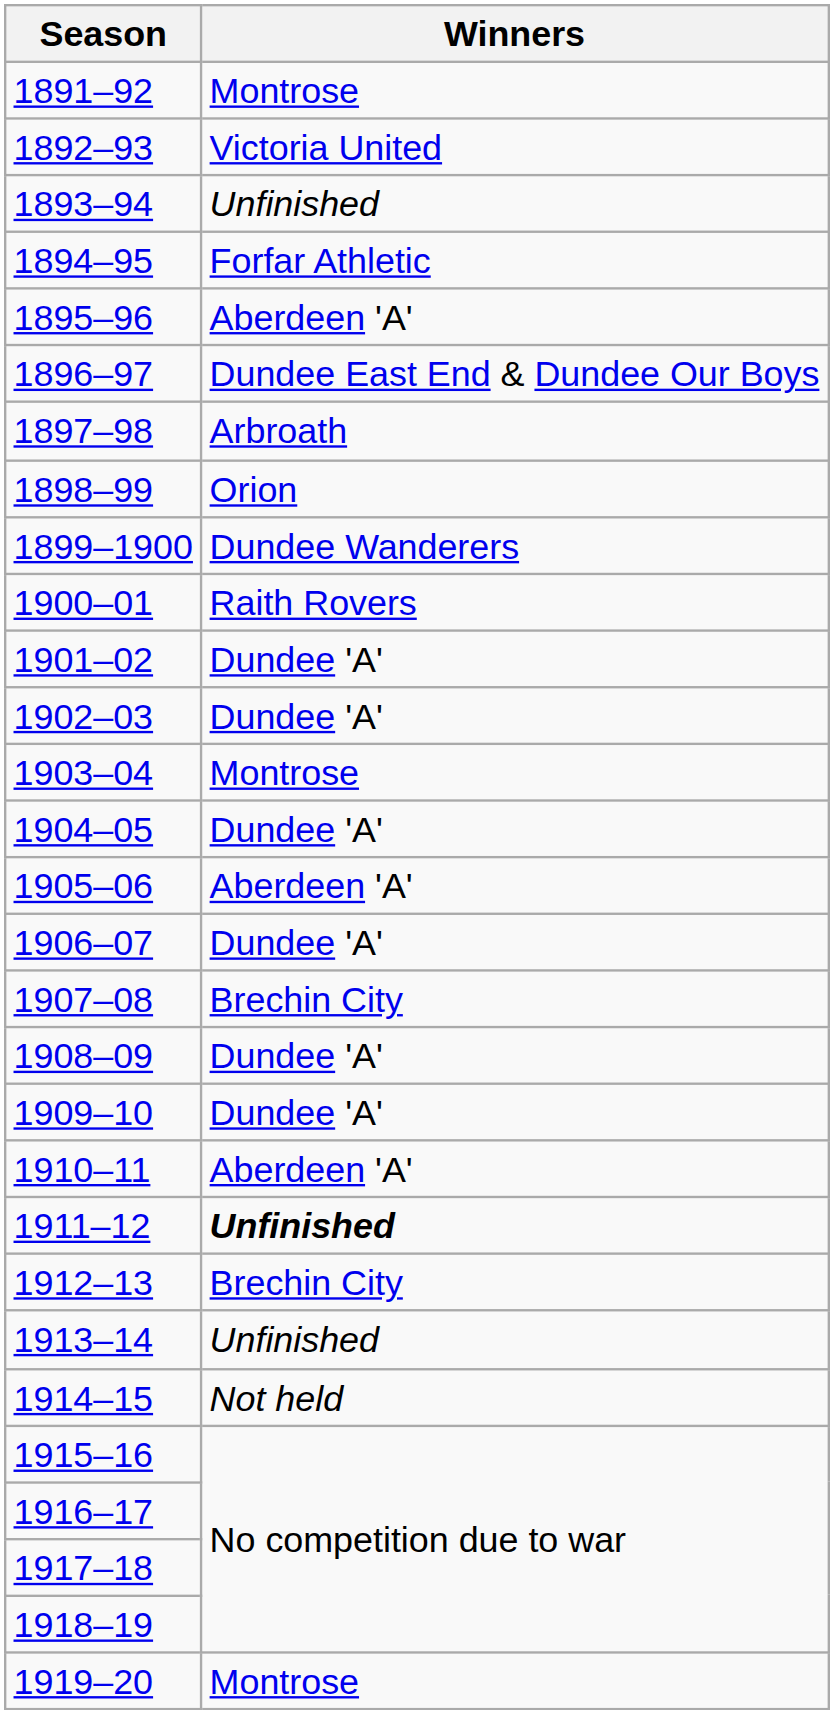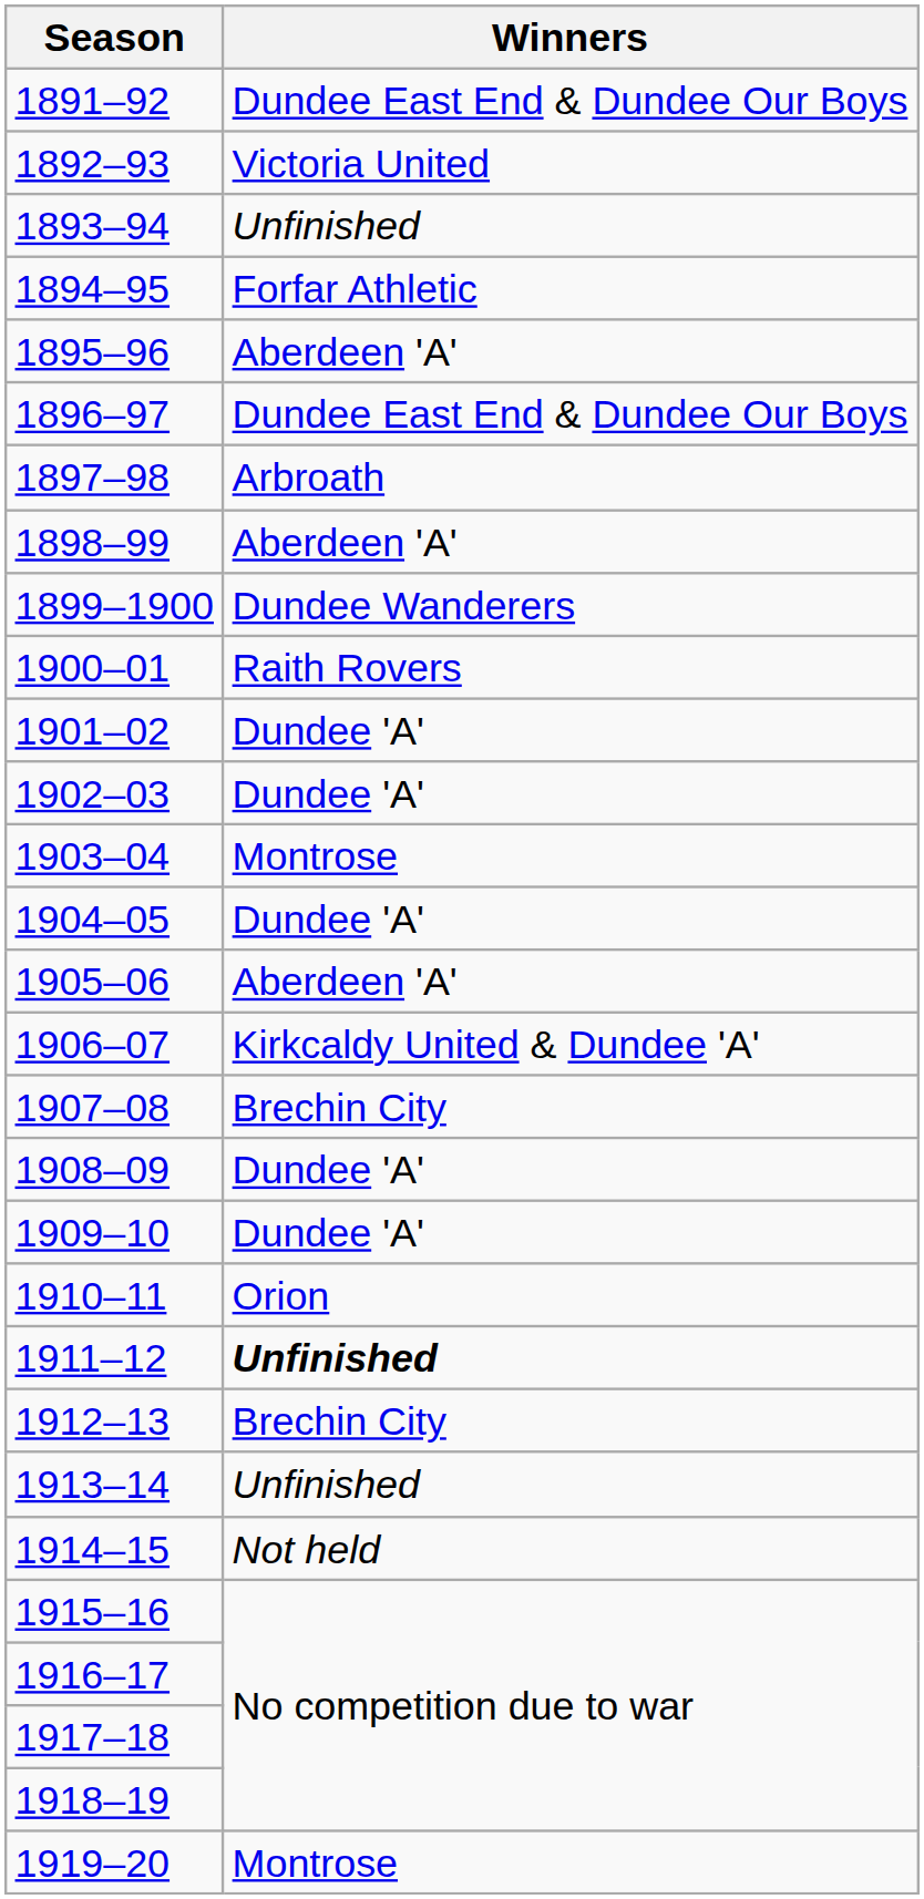1891–92 | Winners: Montrose -> Dundee East End & Dundee Our Boys
1898–99 | Winners: Orion -> Aberdeen 'A'
1906–07 | Winners: Dundee 'A' -> Kirkcaldy United & Dundee 'A'
1910–11 | Winners: Aberdeen 'A' -> Orion
